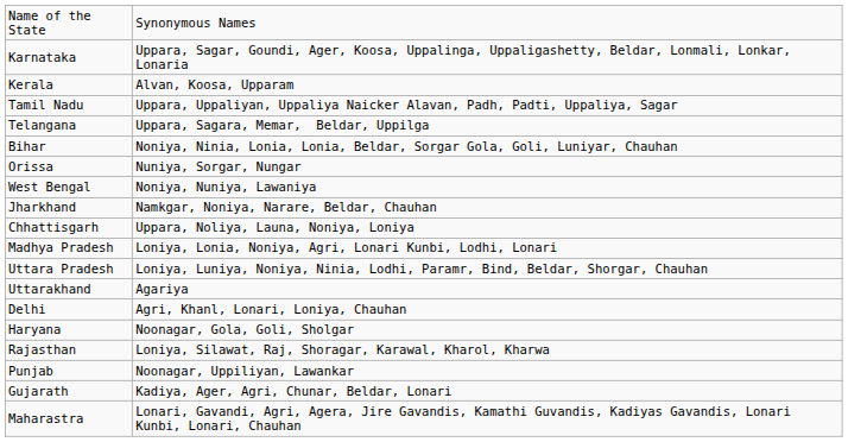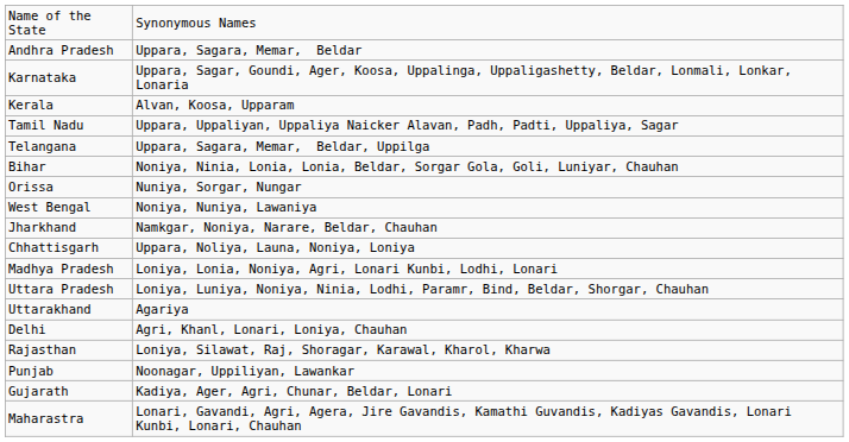+ row: Andhra Pradesh | Uppara, Sagara, Memar, Beldar
- row: Haryana | Noonagar, Gola, Goli, Sholgar
